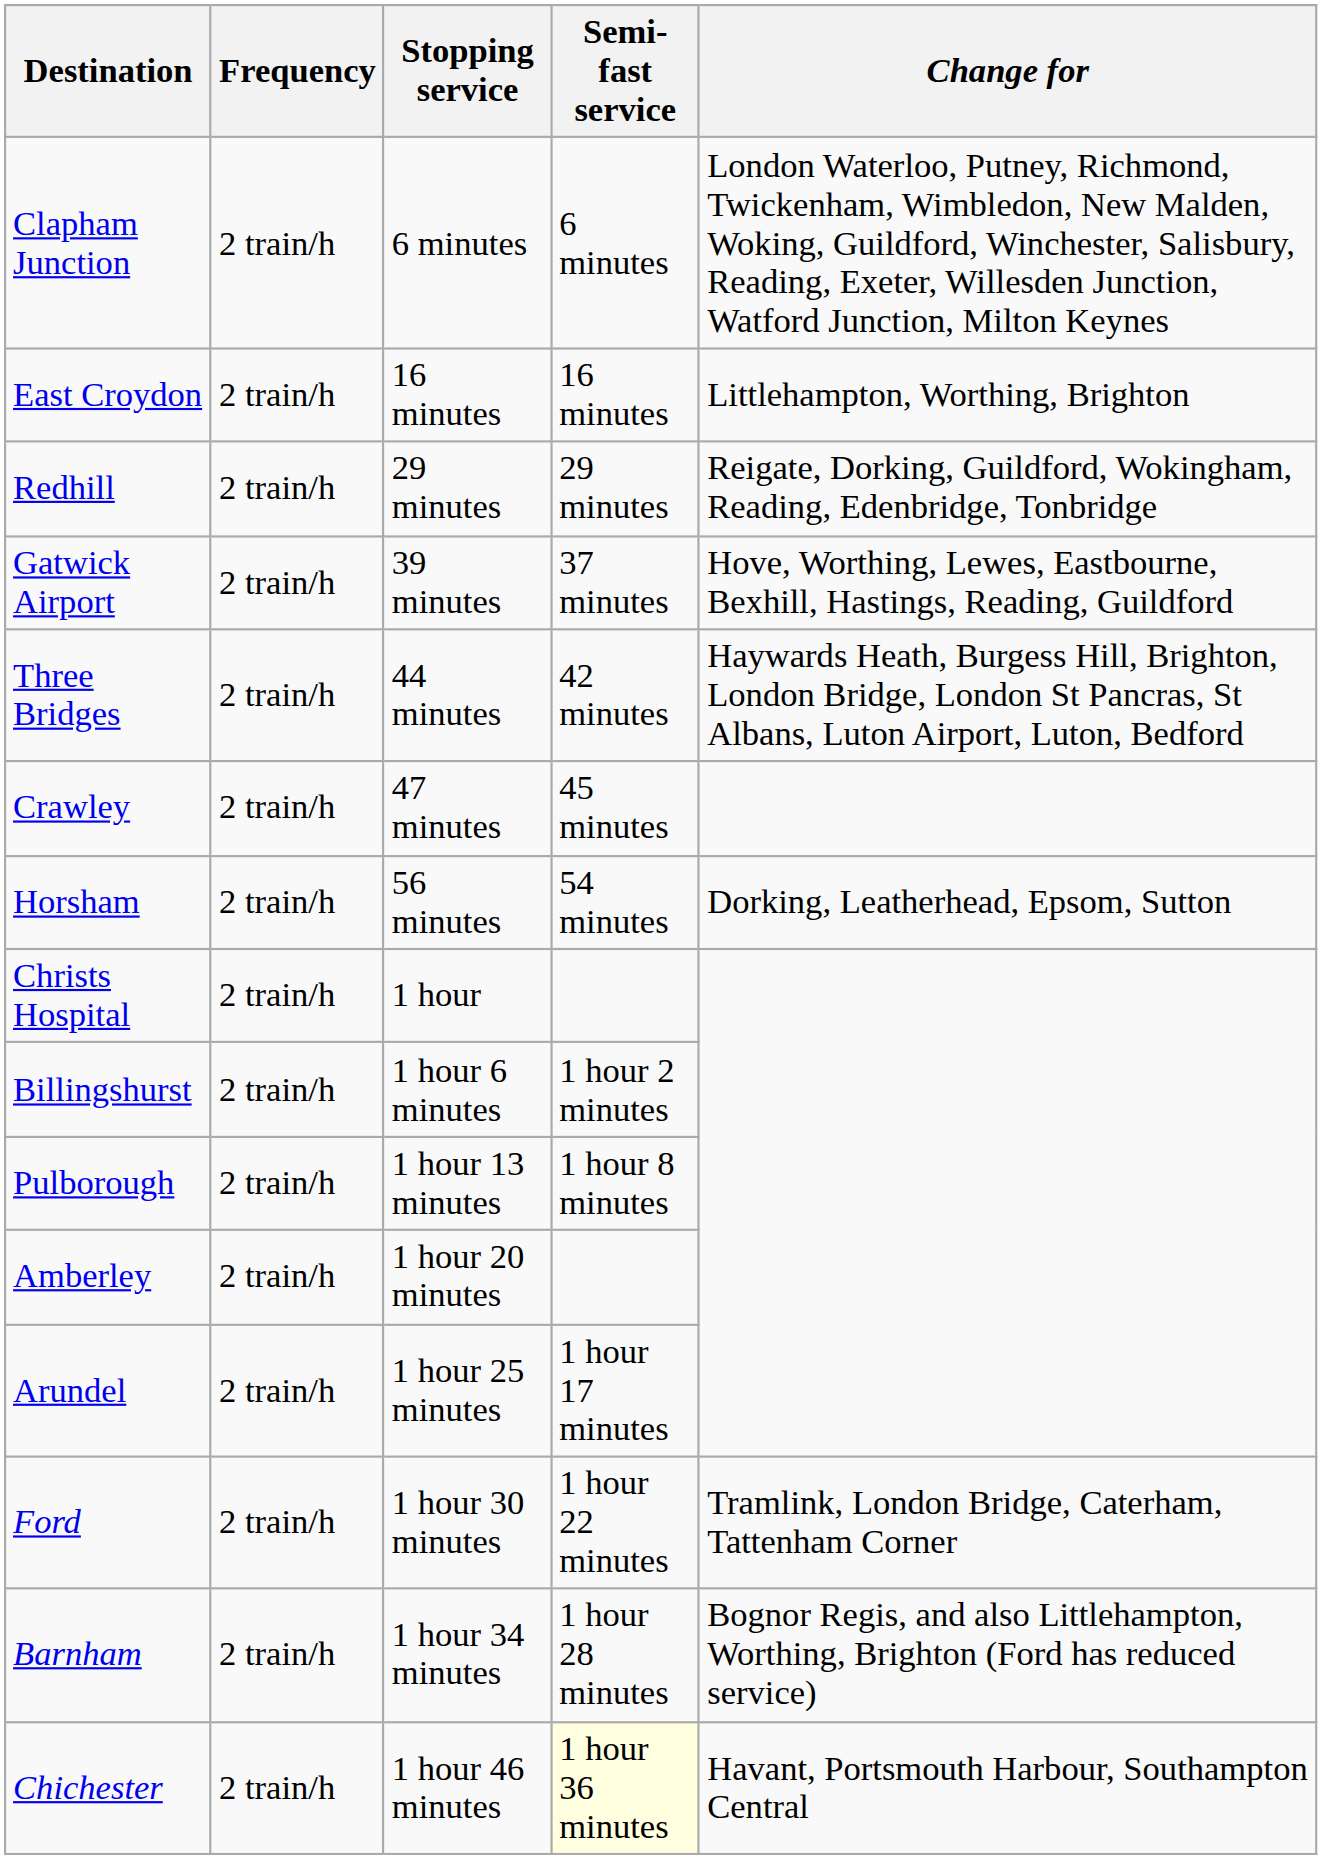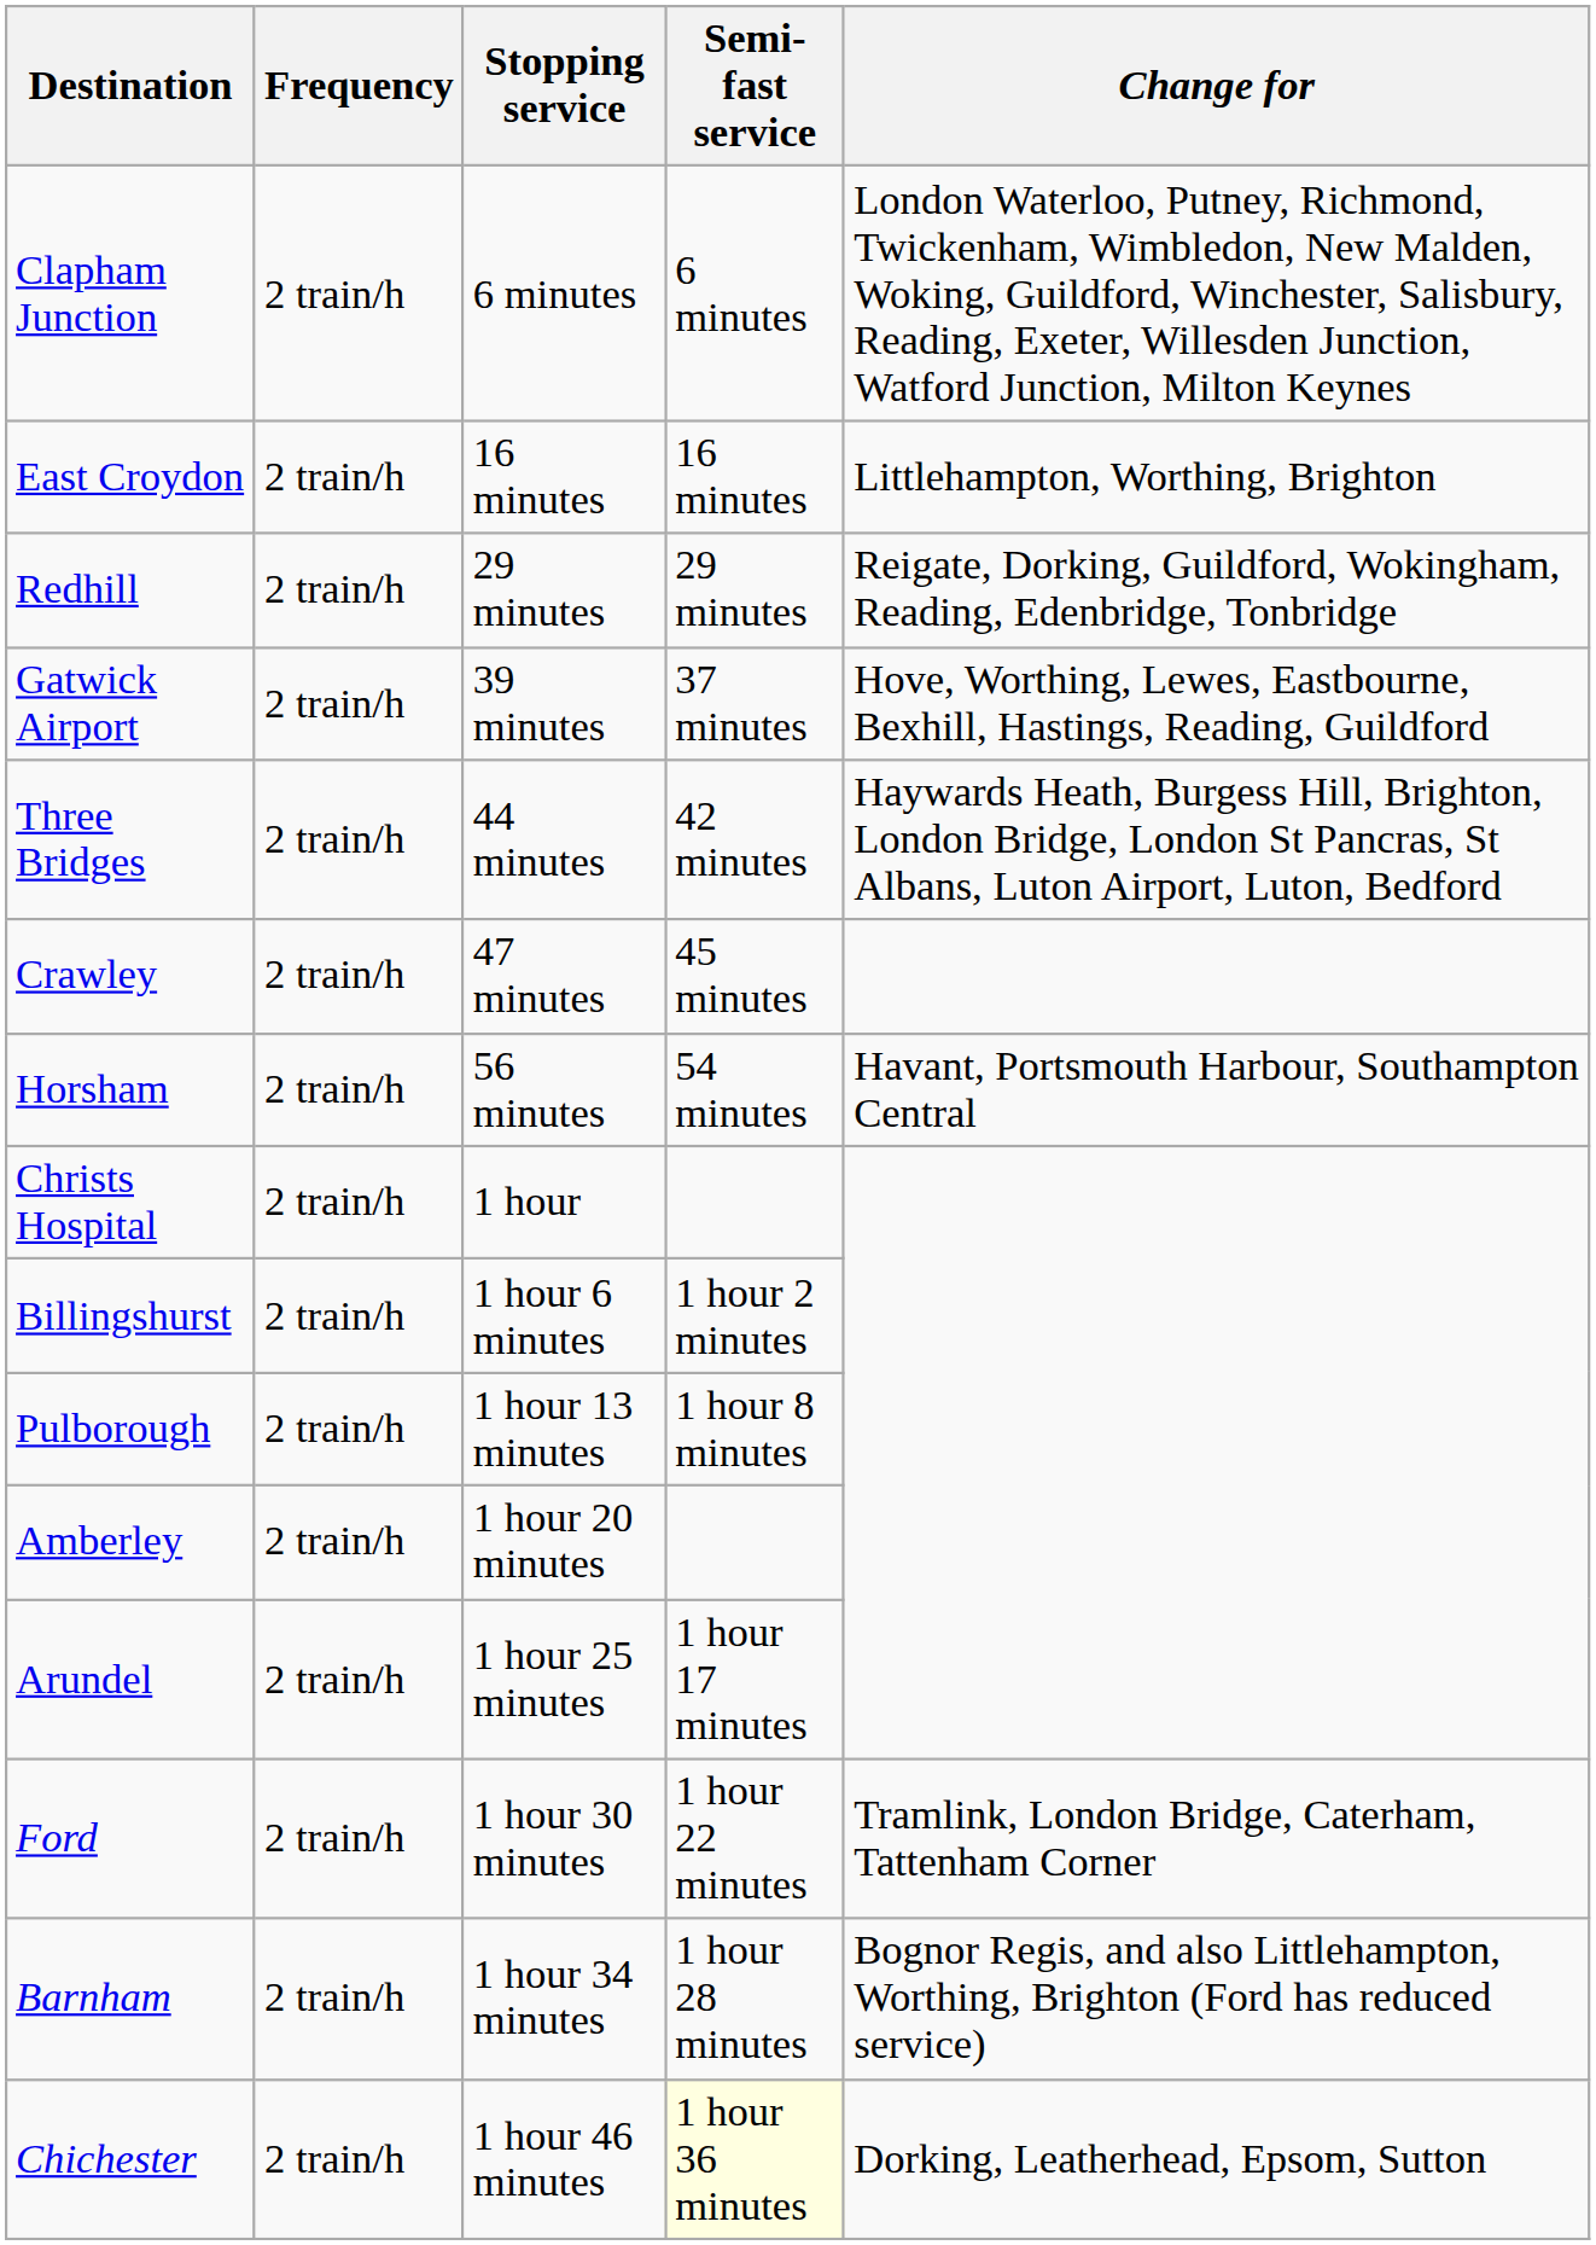Horsham | Change for: Dorking, Leatherhead, Epsom, Sutton -> Havant, Portsmouth Harbour, Southampton Central
Chichester | Change for: Havant, Portsmouth Harbour, Southampton Central -> Dorking, Leatherhead, Epsom, Sutton
